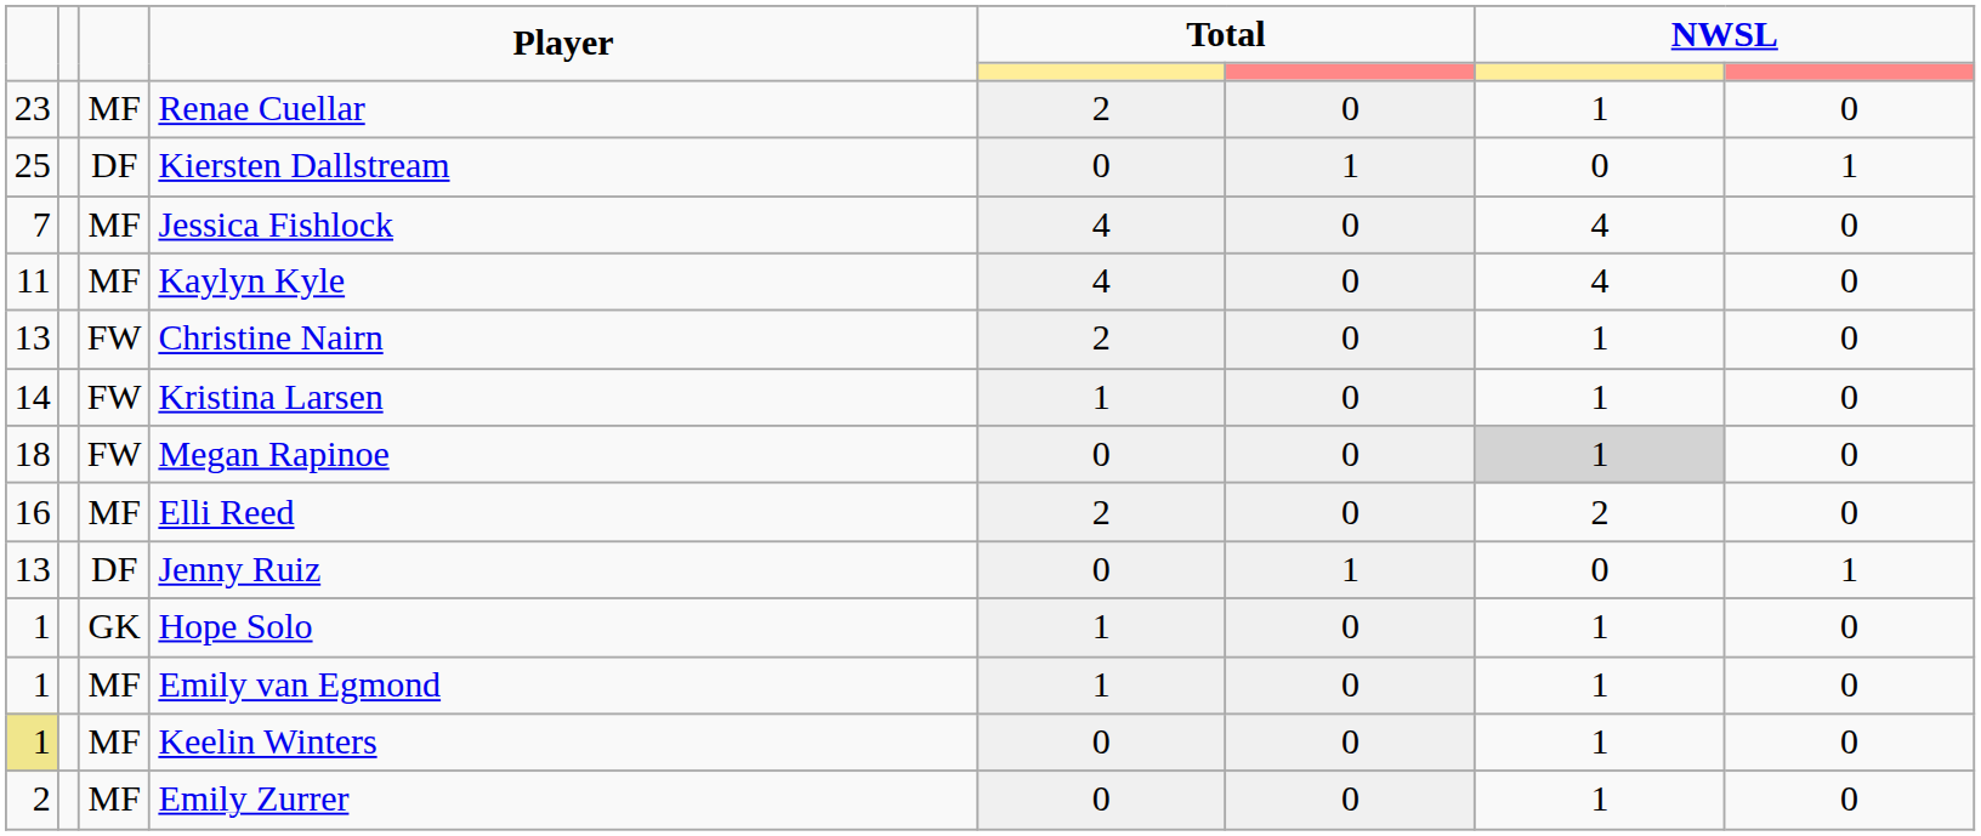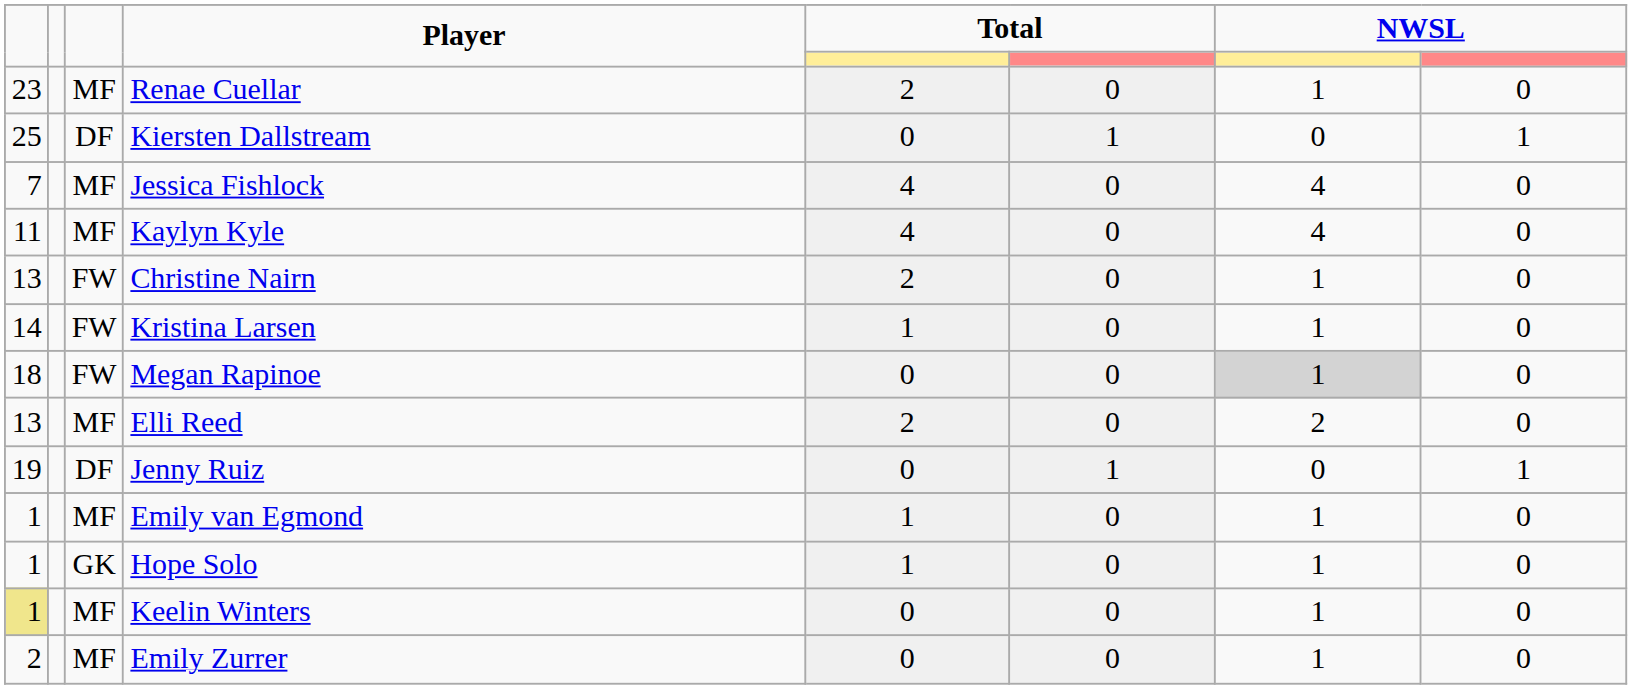Elli Reed | column 1: 16 -> 13
Jenny Ruiz | column 1: 13 -> 19
rows swapped: Hope Solo <-> Emily van Egmond
